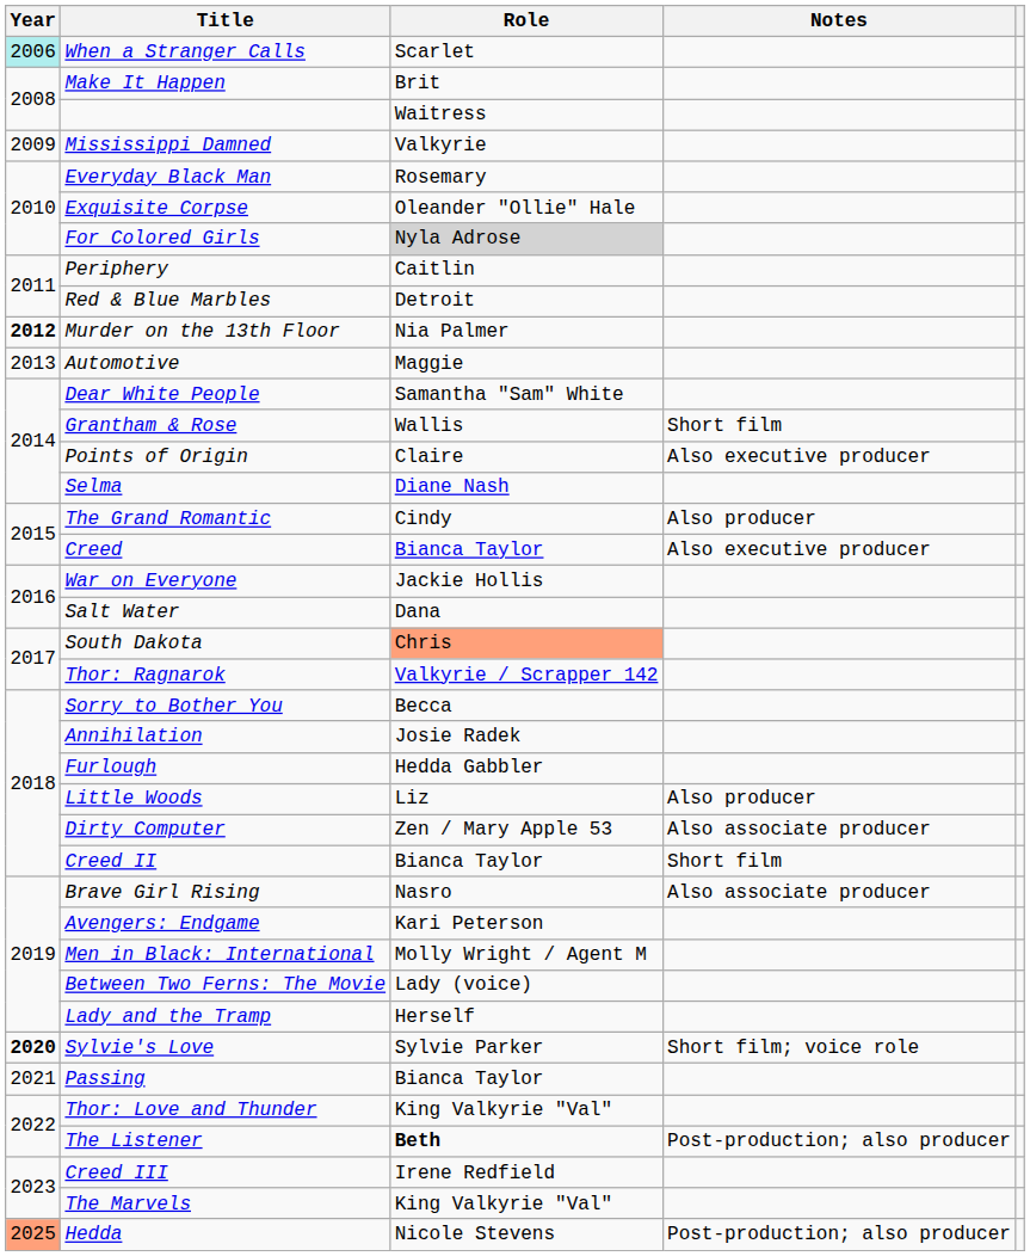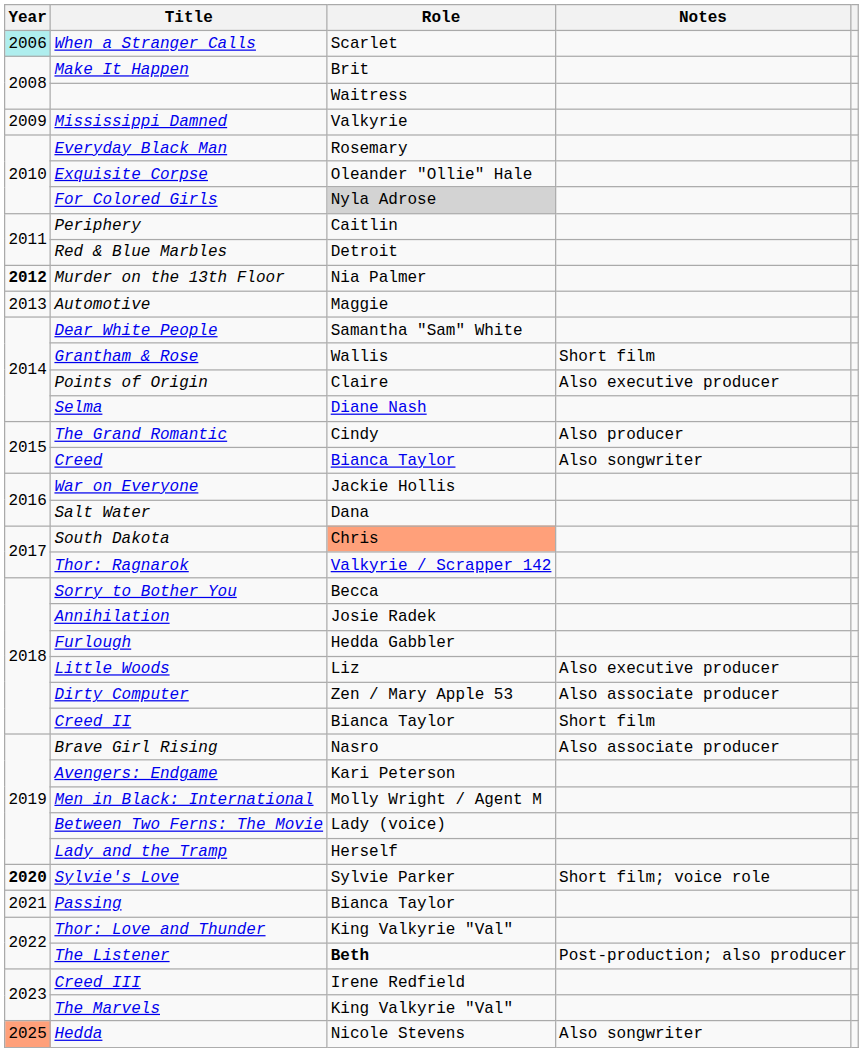Creed | Notes: Also executive producer -> Also songwriter
Little Woods | Notes: Also producer -> Also executive producer
Hedda | Notes: Post-production; also producer -> Also songwriter
